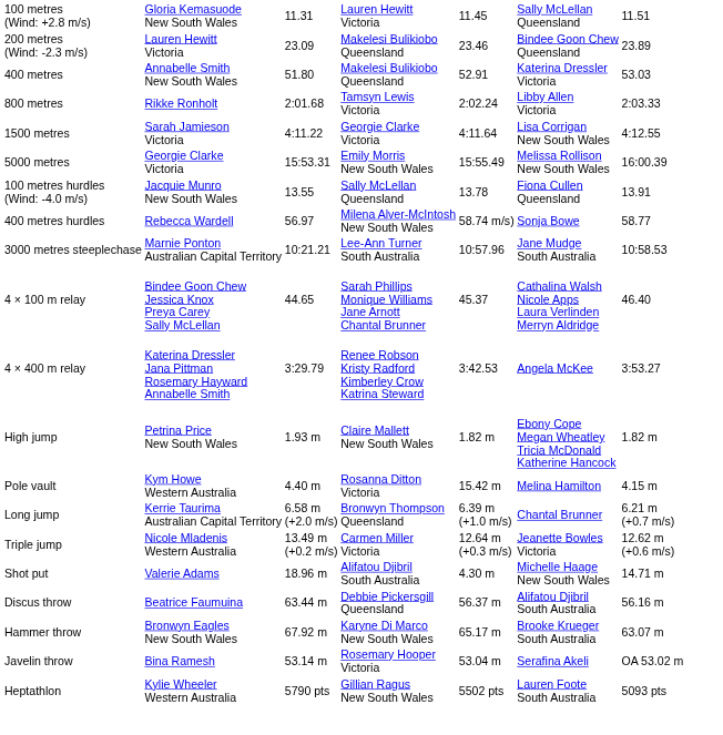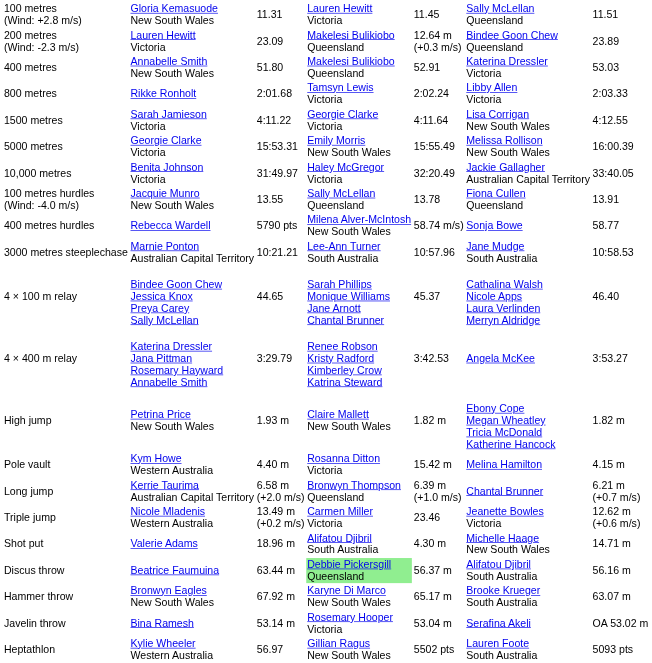200 metres (Wind: -2.3 m/s) | column 5: 23.46 -> 12.64 m (+0.3 m/s)
+ row: 10,000 metres | Benita Johnson Victoria | 31:49.97 | Haley McGregor Victoria | 32:20.49 | Jackie Gallagher Australian Capital Territory | 33:40.05
400 metres hurdles | column 3: 56.97 -> 5790 pts
Triple jump | column 5: 12.64 m (+0.3 m/s) -> 23.46
Discus throw | column 4: no background -> lightgreen background
Heptathlon | column 3: 5790 pts -> 56.97
